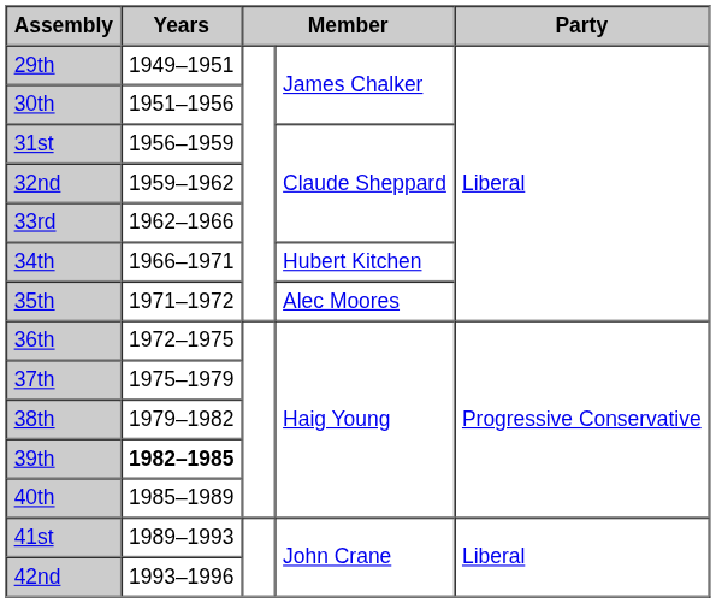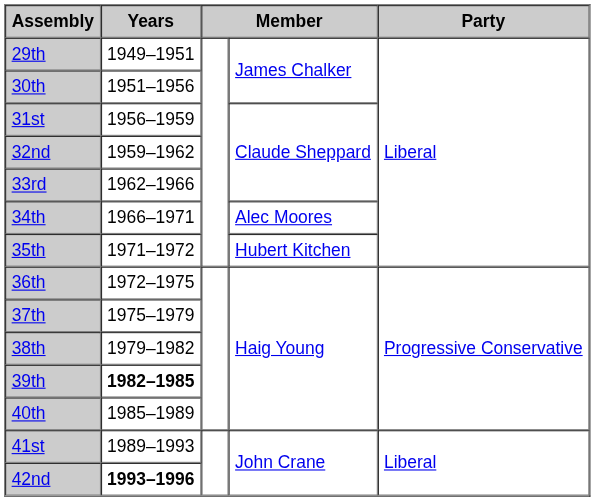34th | column 4: Hubert Kitchen -> Alec Moores
35th | column 4: Alec Moores -> Hubert Kitchen
42nd | Years: normal -> bold
